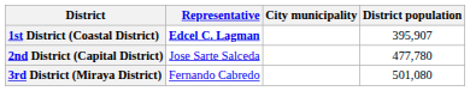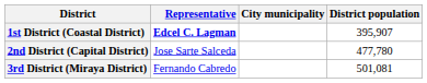3rd District (Miraya District) | District population: 501,080 -> 501,081
